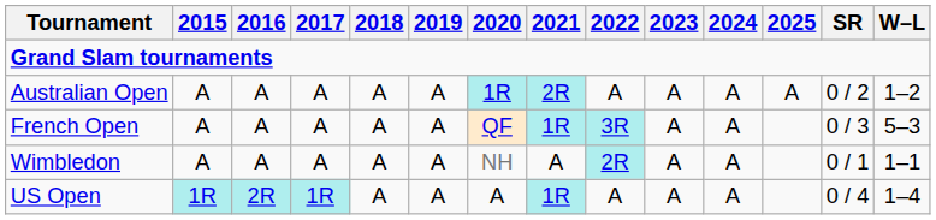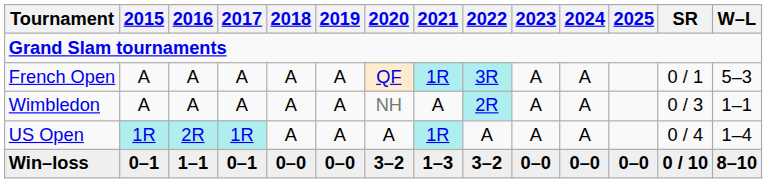- row: Australian Open | A | A | A | A | A | 1R | 2R | A | A | A | A | 0 / 2 | 1–2
French Open | SR: 0 / 3 -> 0 / 1
Wimbledon | SR: 0 / 1 -> 0 / 3
+ row: Win–loss | 0–1 | 1–1 | 0–1 | 0–0 | 0–0 | 3–2 | 1–3 | 3–2 | 0–0 | 0–0 | 0–0 | 0 / 10 | 8–10
